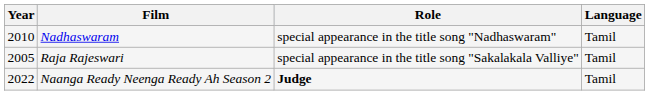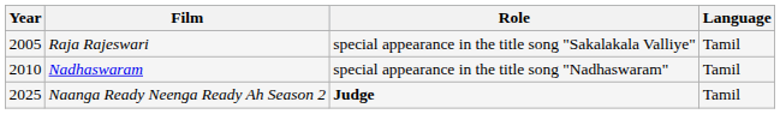rows swapped: Raja Rajeswari <-> Nadhaswaram
Naanga Ready Neenga Ready Ah Season 2 | Year: 2022 -> 2025
